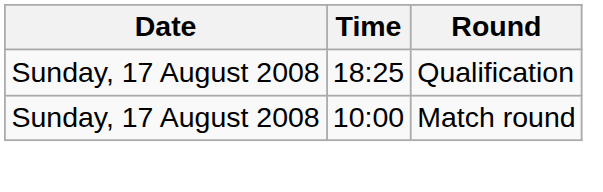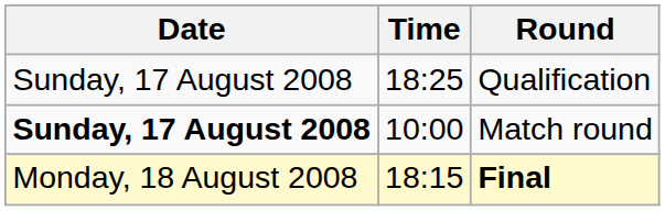Match round | Date: normal -> bold
+ row: Monday, 18 August 2008 | 18:15 | Final
